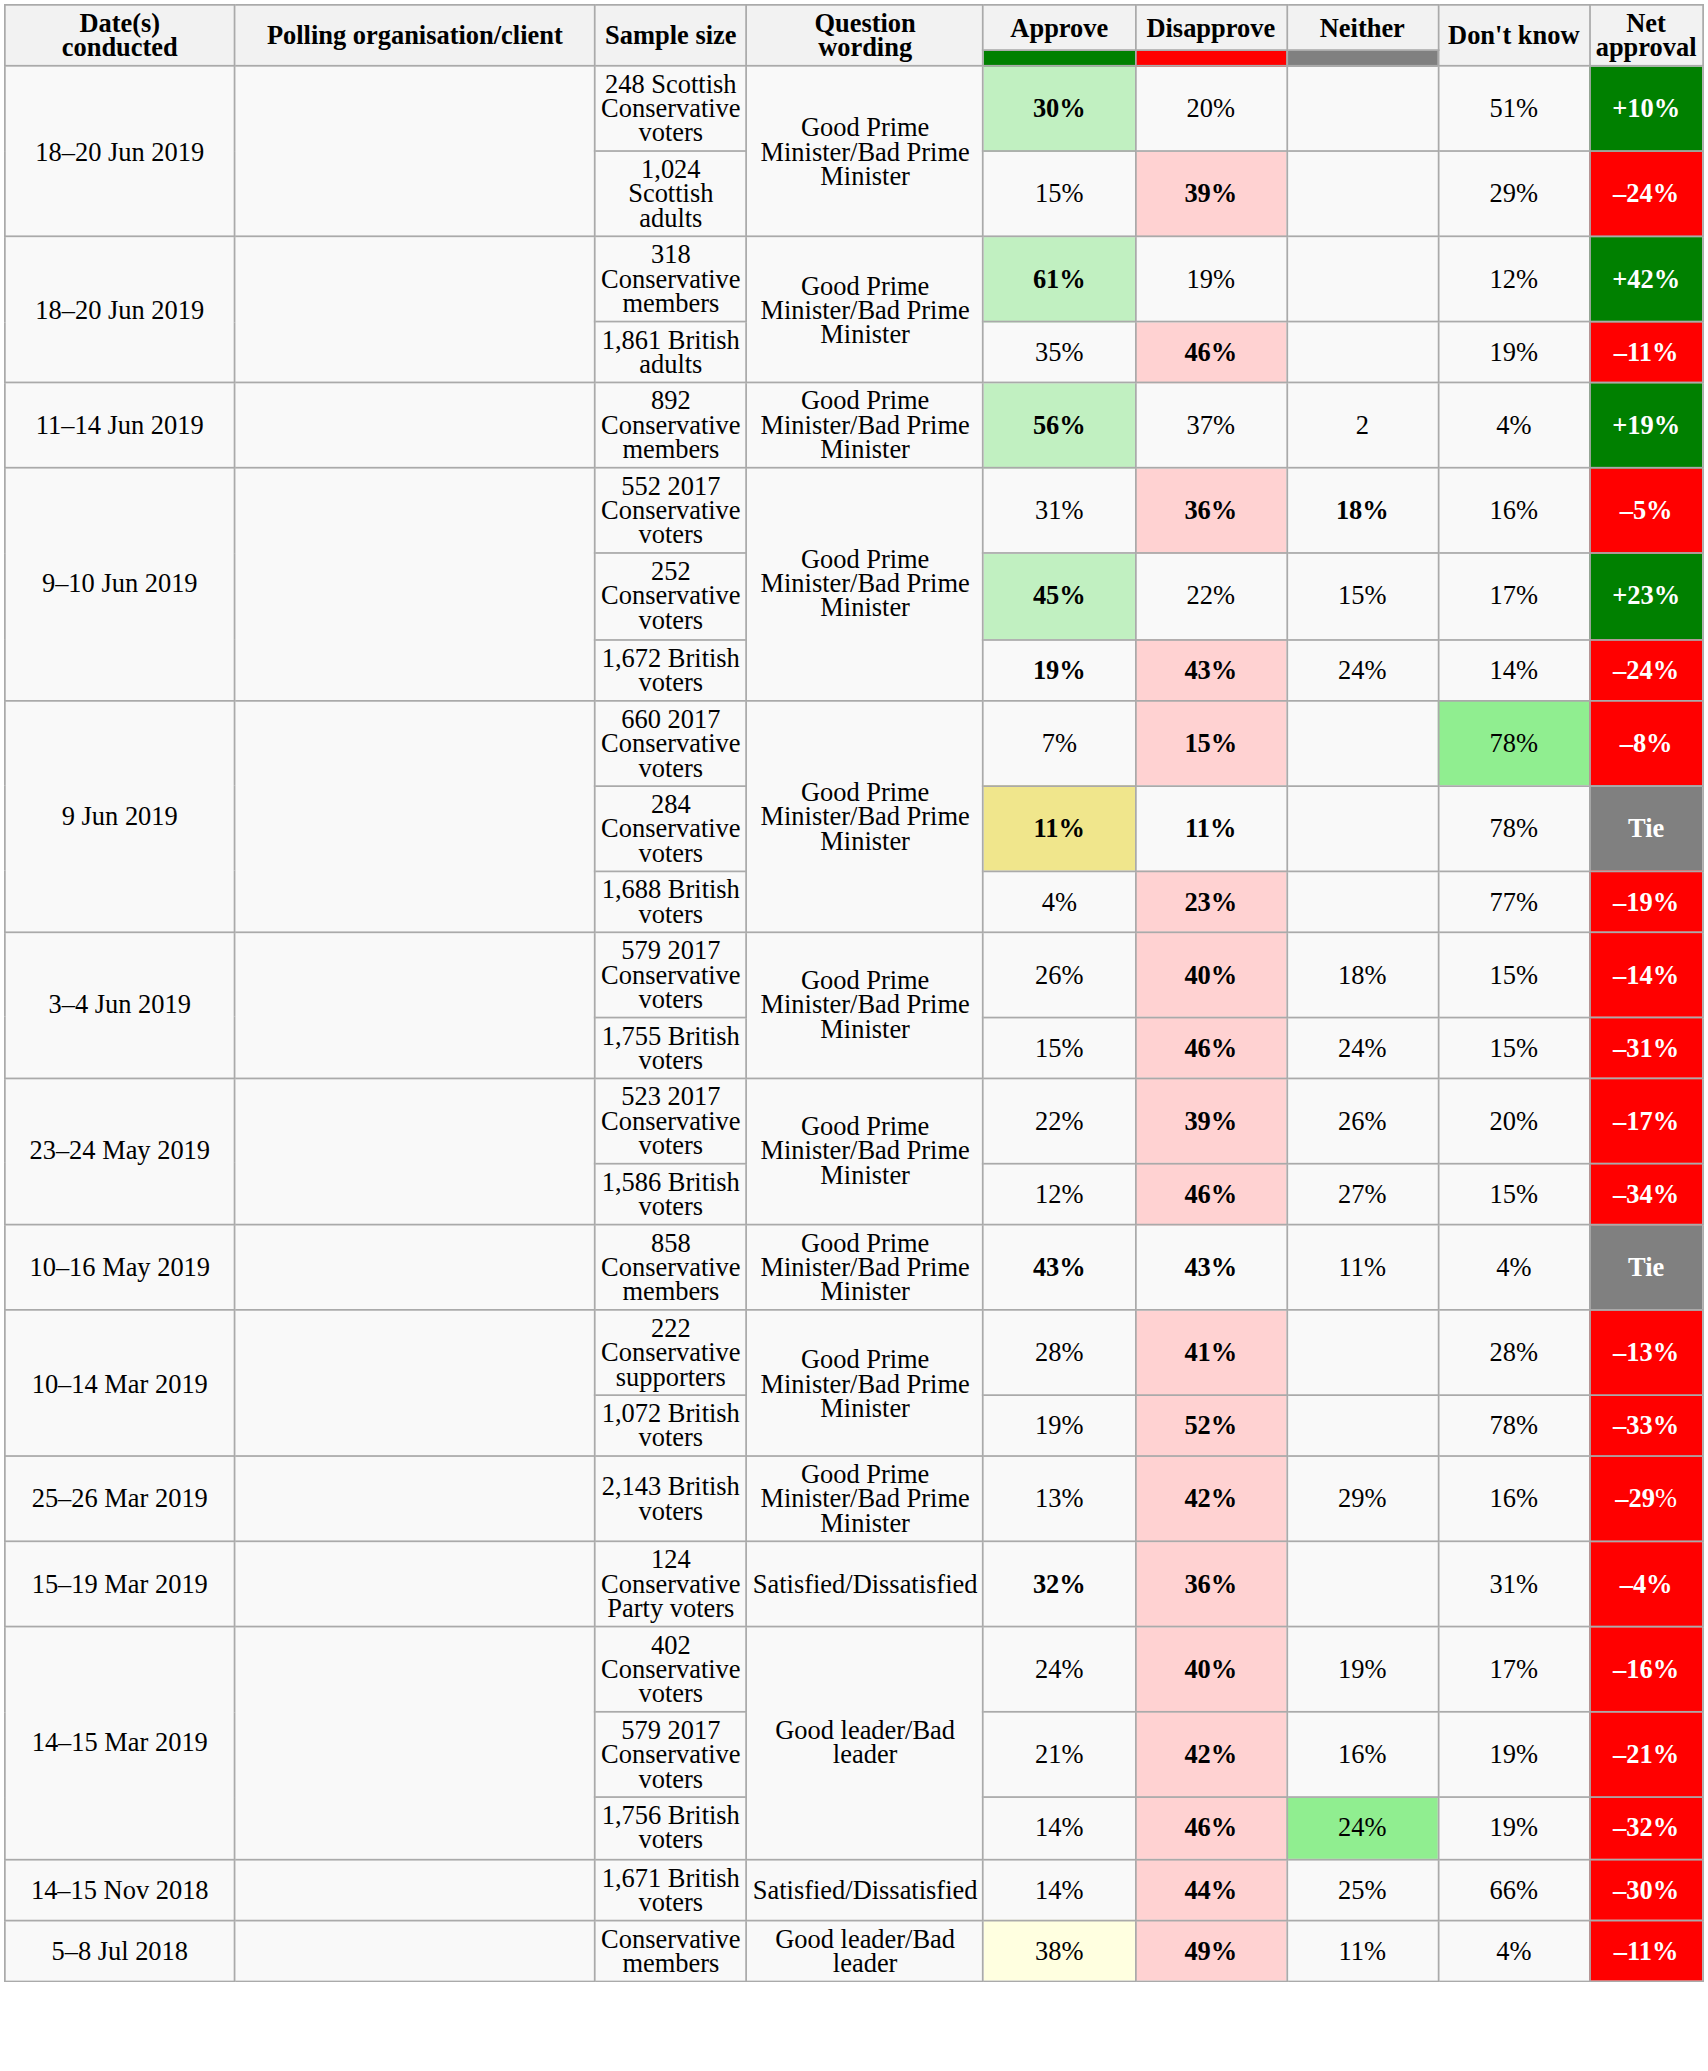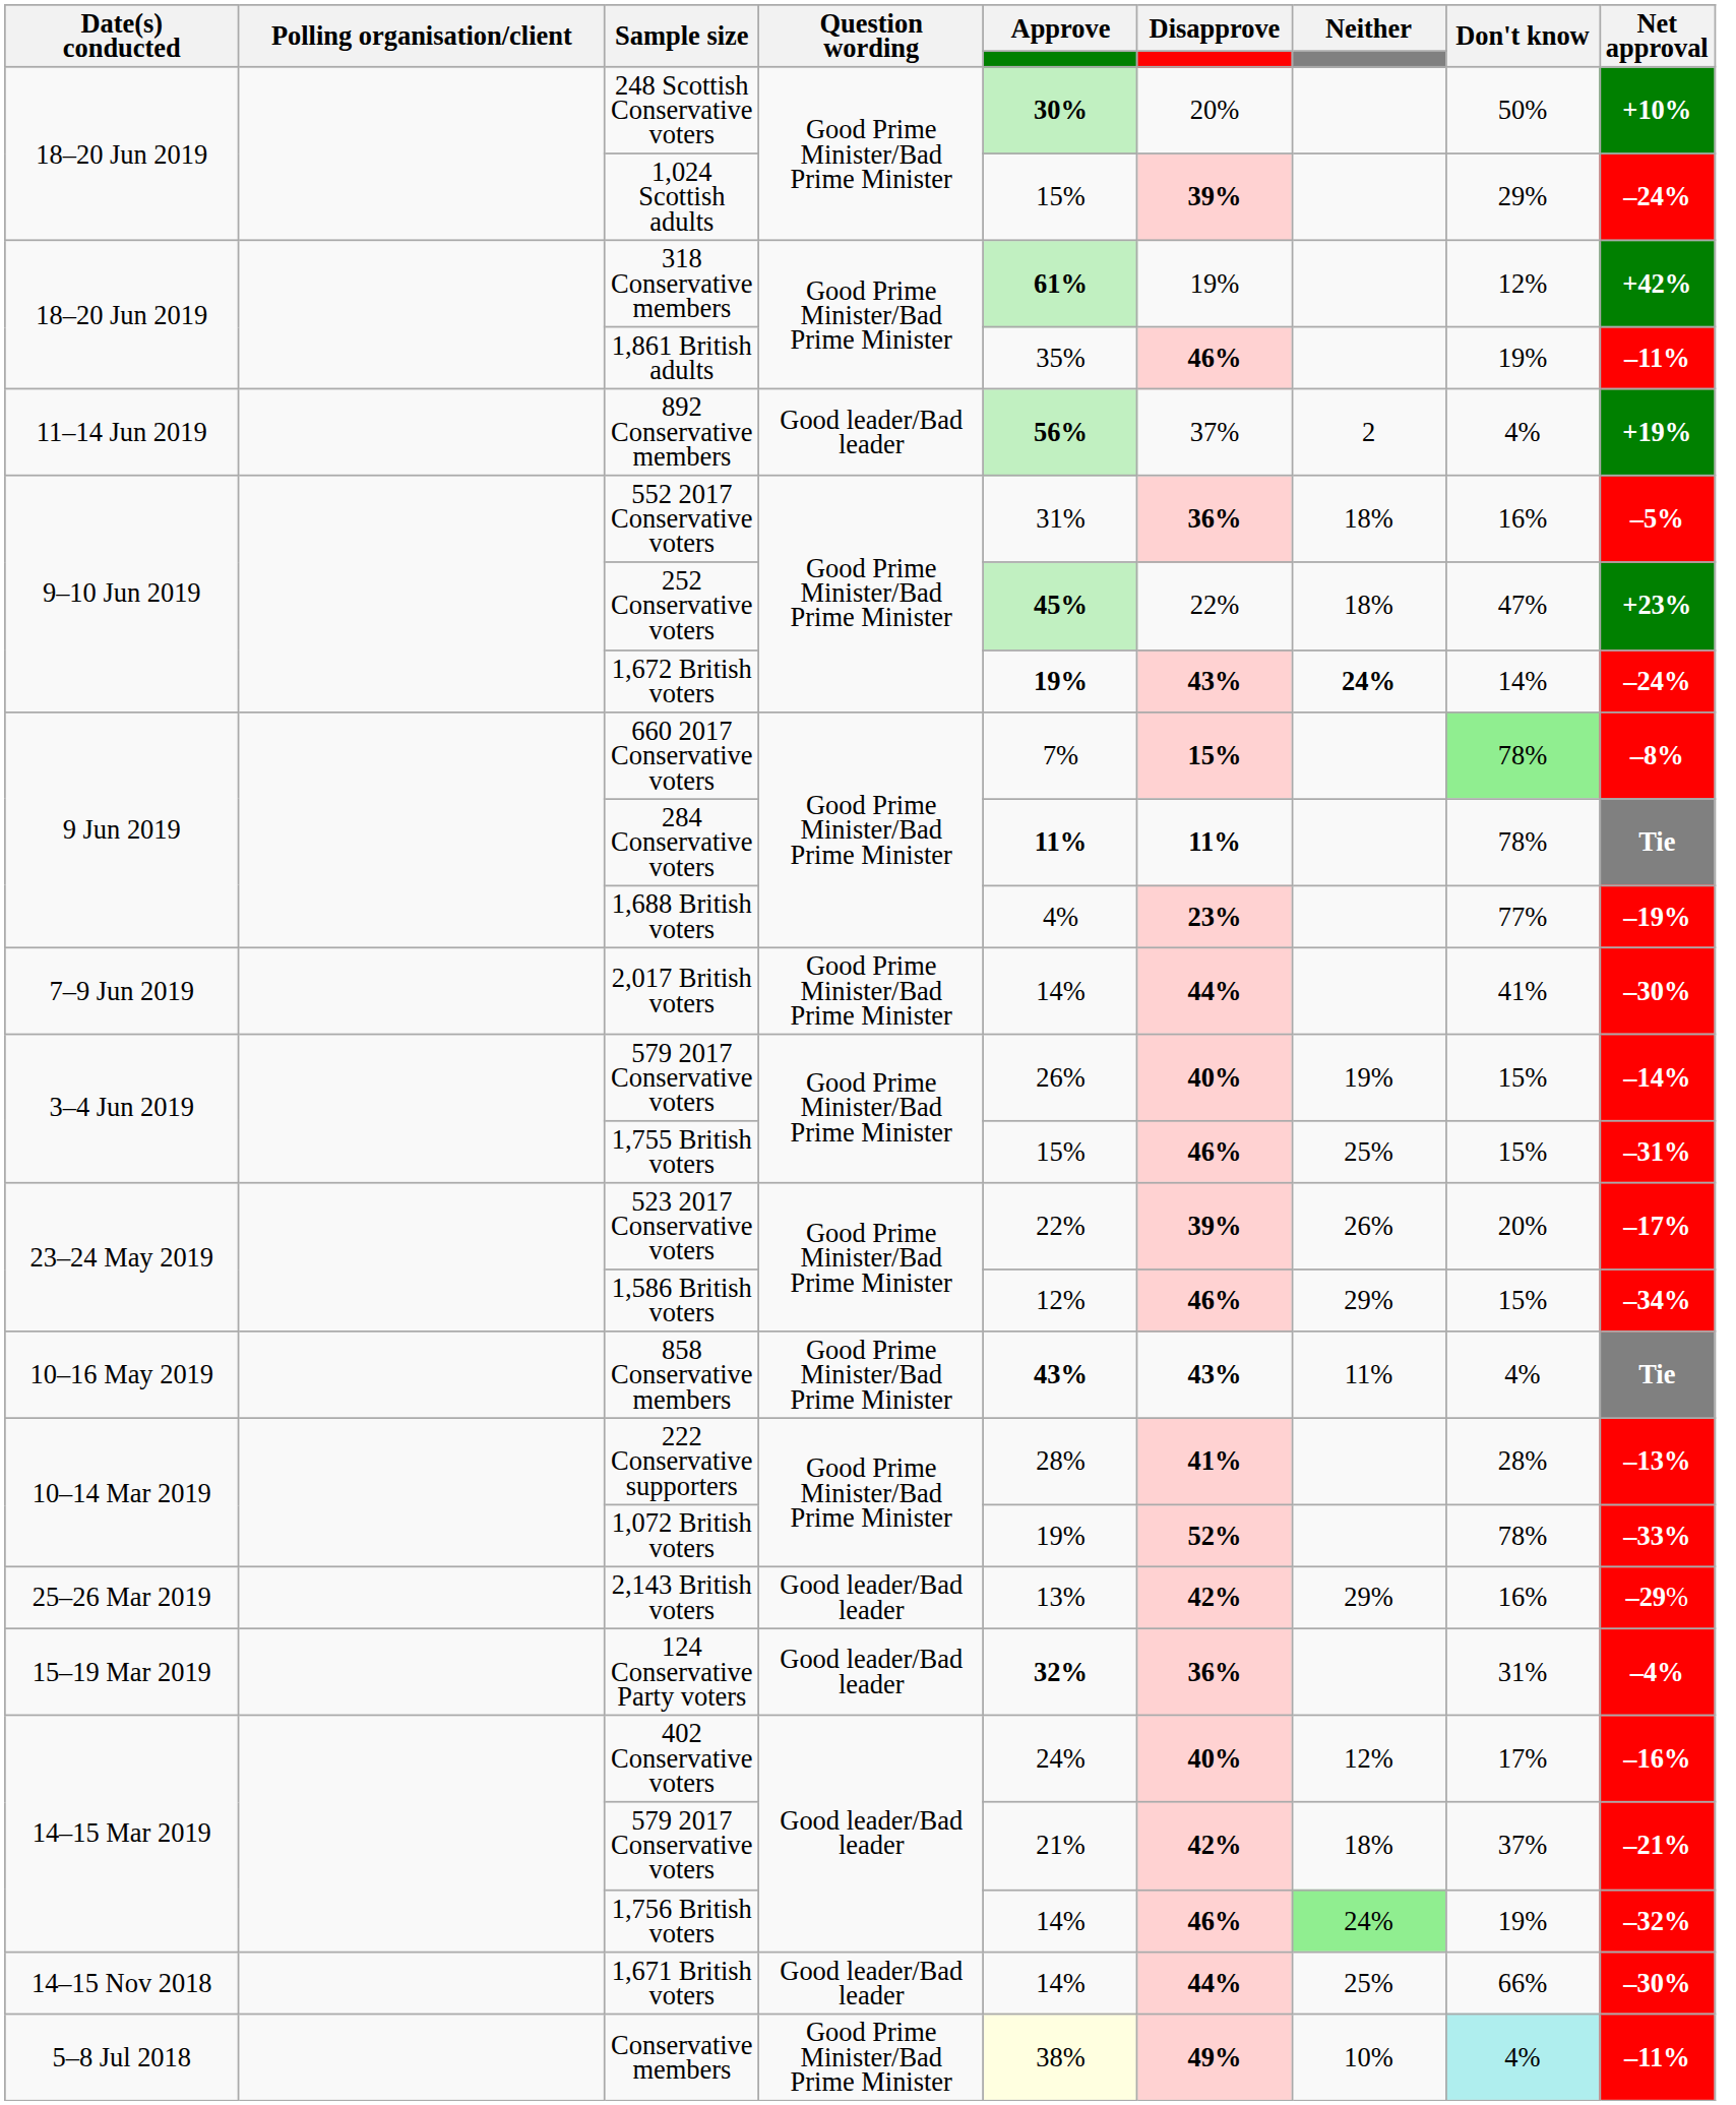248 Scottish Conservative voters | Don't know: 51% -> 50%
892 Conservative members | Question wording: Good Prime Minister/Bad Prime Minister -> Good leader/Bad leader
552 2017 Conservative voters | Neither: bold -> normal
252 Conservative voters | Neither: 15% -> 18%
252 Conservative voters | Don't know: 17% -> 47%
1,672 British voters | Neither: normal -> bold
284 Conservative voters | Approve: khaki background -> no background
+ row: 7–9 Jun 2019 | 2,017 British voters | Good Prime Minister/Bad Prime Minister | 14% | 44% | 41% | –30%
3–4 Jun 2019 / 579 2017 Conservative voters | Neither: 18% -> 19%
1,755 British voters | Neither: 24% -> 25%
1,586 British voters | Neither: 27% -> 29%
2,143 British voters | Question wording: Good Prime Minister/Bad Prime Minister -> Good leader/Bad leader
124 Conservative Party voters | Question wording: Satisfied/Dissatisfied -> Good leader/Bad leader
402 Conservative voters | Neither: 19% -> 12%
14–15 Mar 2019 / 579 2017 Conservative voters | Neither: 16% -> 18%
14–15 Mar 2019 / 579 2017 Conservative voters | Don't know: 19% -> 37%
1,671 British voters | Question wording: Satisfied/Dissatisfied -> Good leader/Bad leader
Conservative members | Question wording: Good leader/Bad leader -> Good Prime Minister/Bad Prime Minister
Conservative members | Neither: 11% -> 10%
Conservative members | Don't know: no background -> paleturquoise background
